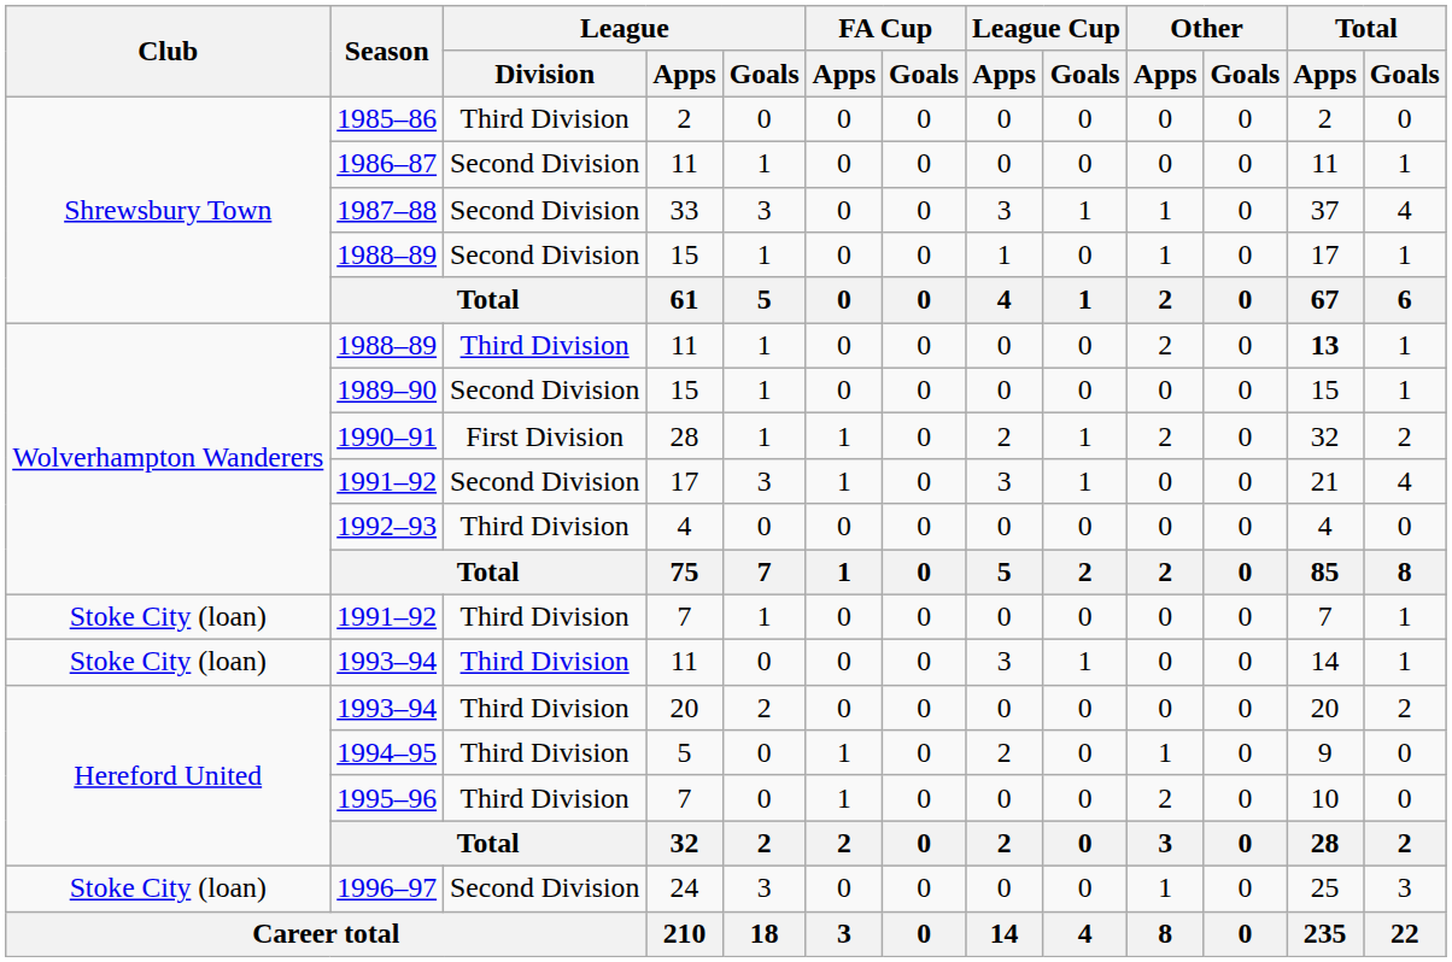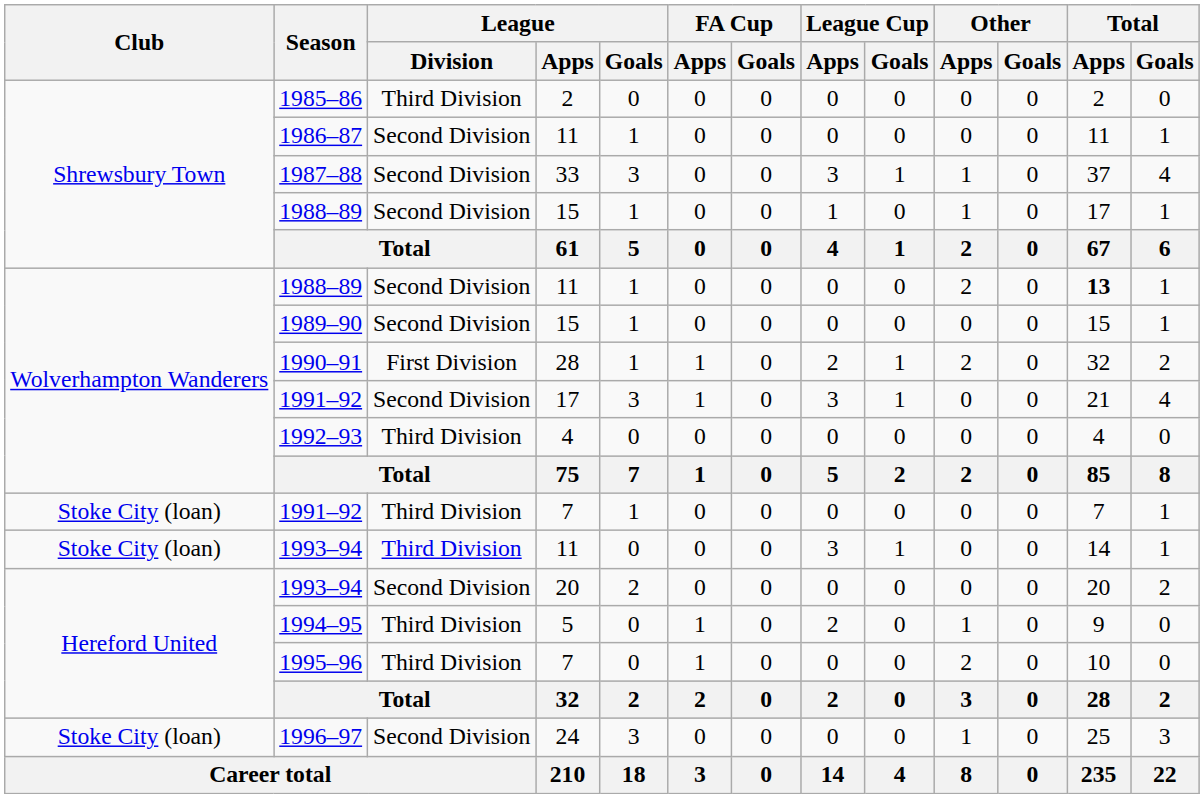1988–89 / 11 | League / Division: Third Division -> Second Division
1993–94 / 20 | League / Division: Third Division -> Second Division
